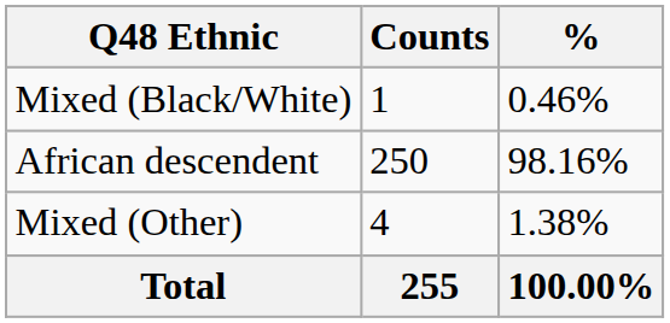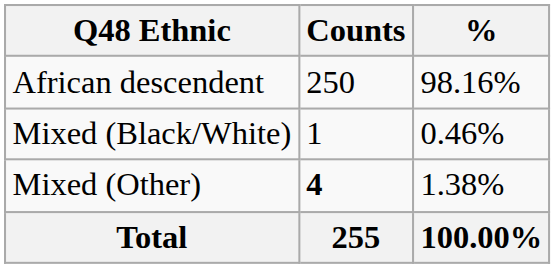rows swapped: African descendent <-> Mixed (Black/White)
Mixed (Other) | Counts: normal -> bold
